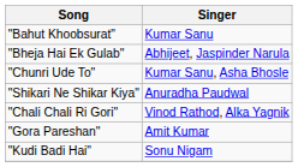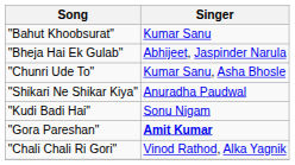rows swapped: "Chali Chali Ri Gori" <-> "Kudi Badi Hai"
"Gora Pareshan" | Singer: normal -> bold
